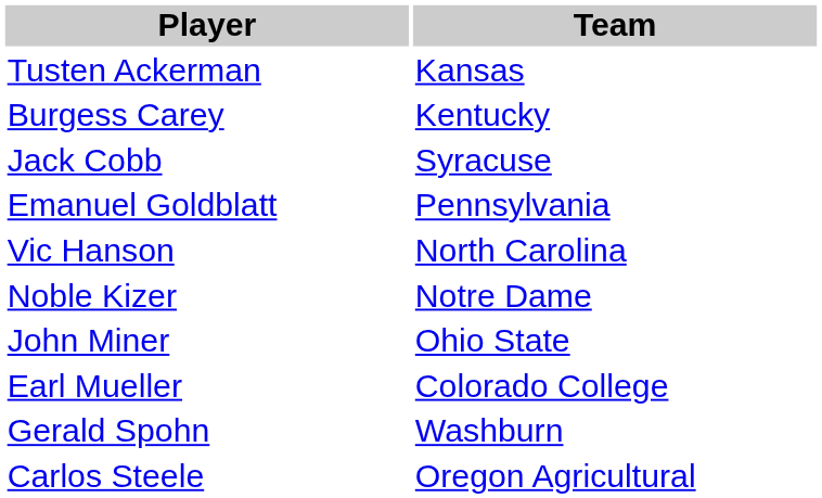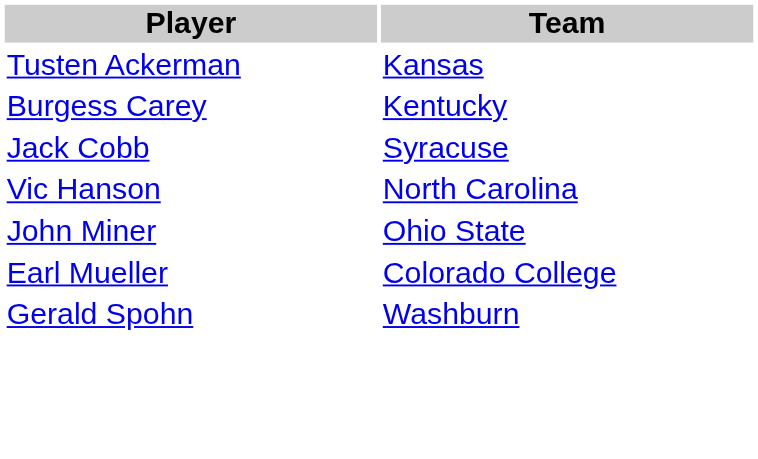- row: Emanuel Goldblatt | Pennsylvania
- row: Noble Kizer | Notre Dame
- row: Carlos Steele | Oregon Agricultural
